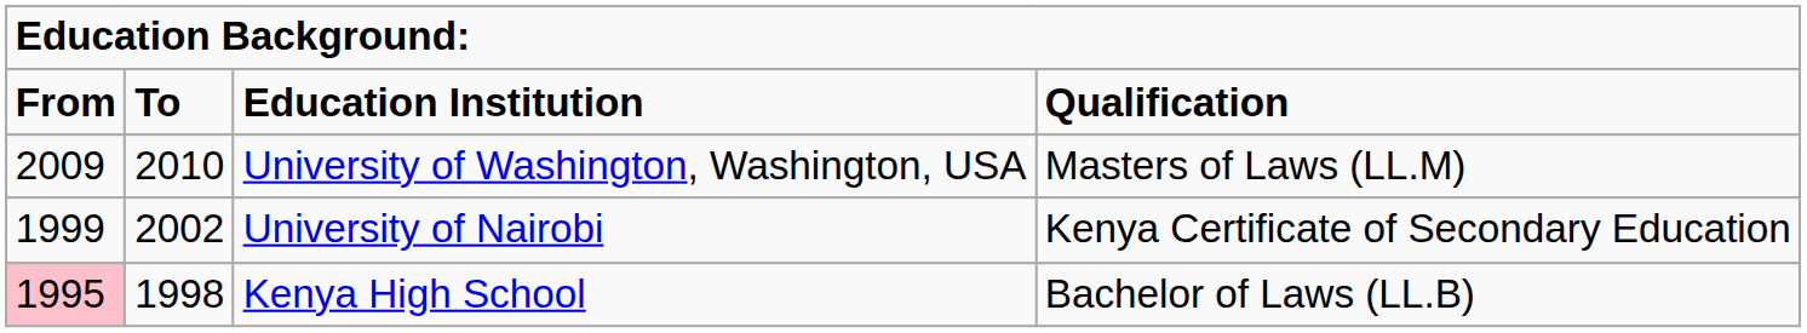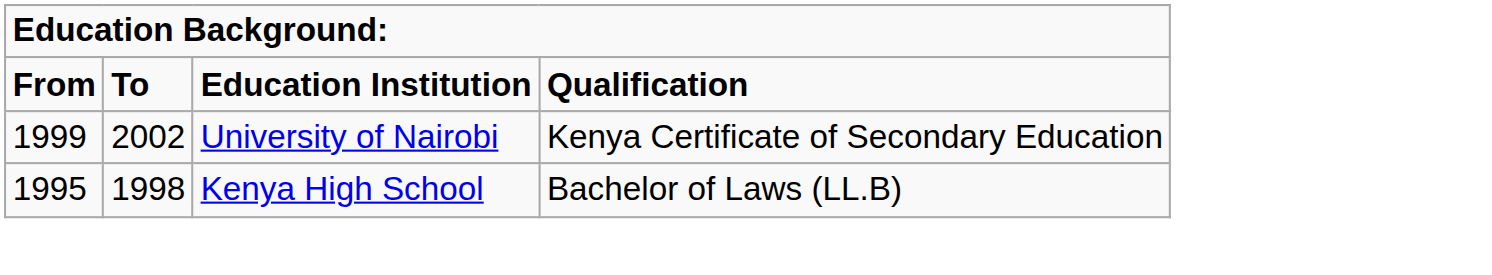- row: 2009 | 2010 | University of Washington, Washington, USA | Masters of Laws (LL.M)
Kenya High School | column 1: pink background -> no background
